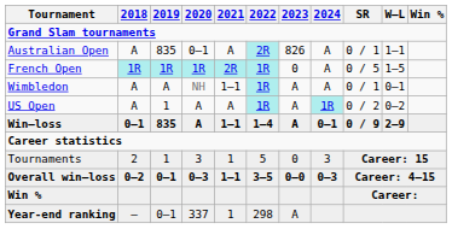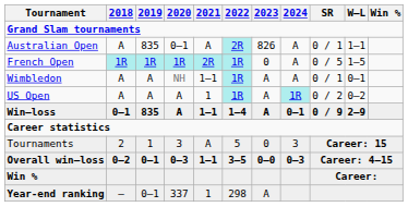US Open | 2019: 1 -> A
US Open | 2021: A -> 1
Tournaments | 2021: 1 -> A
